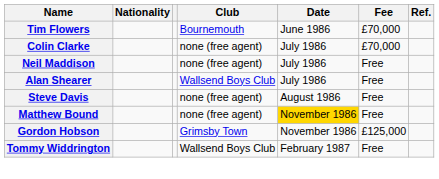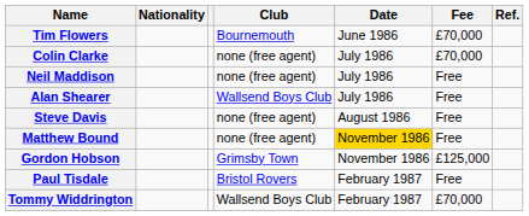+ row: Paul Tisdale | Bristol Rovers | February 1987 | Free
Tommy Widdrington | Fee: Free -> £70,000
